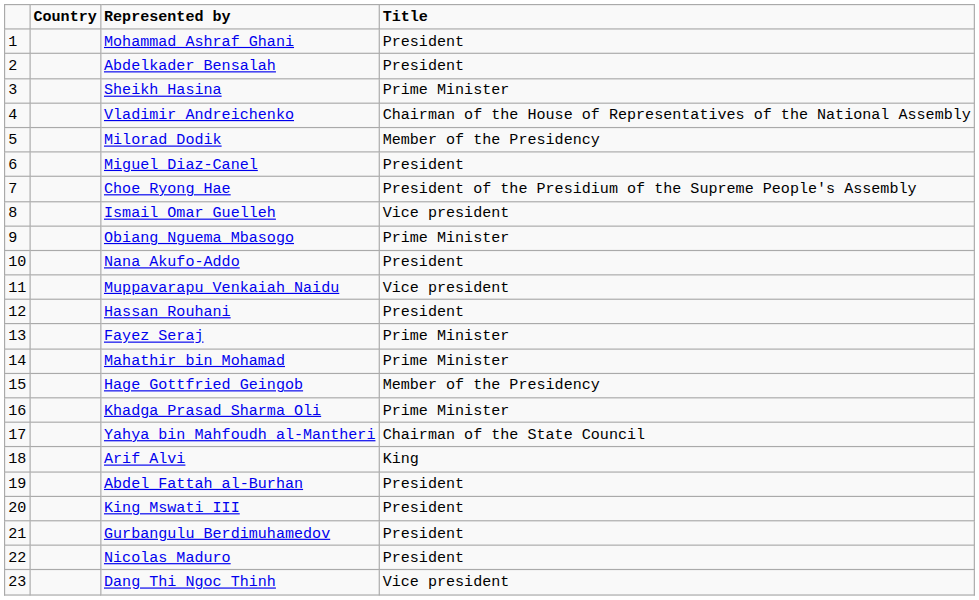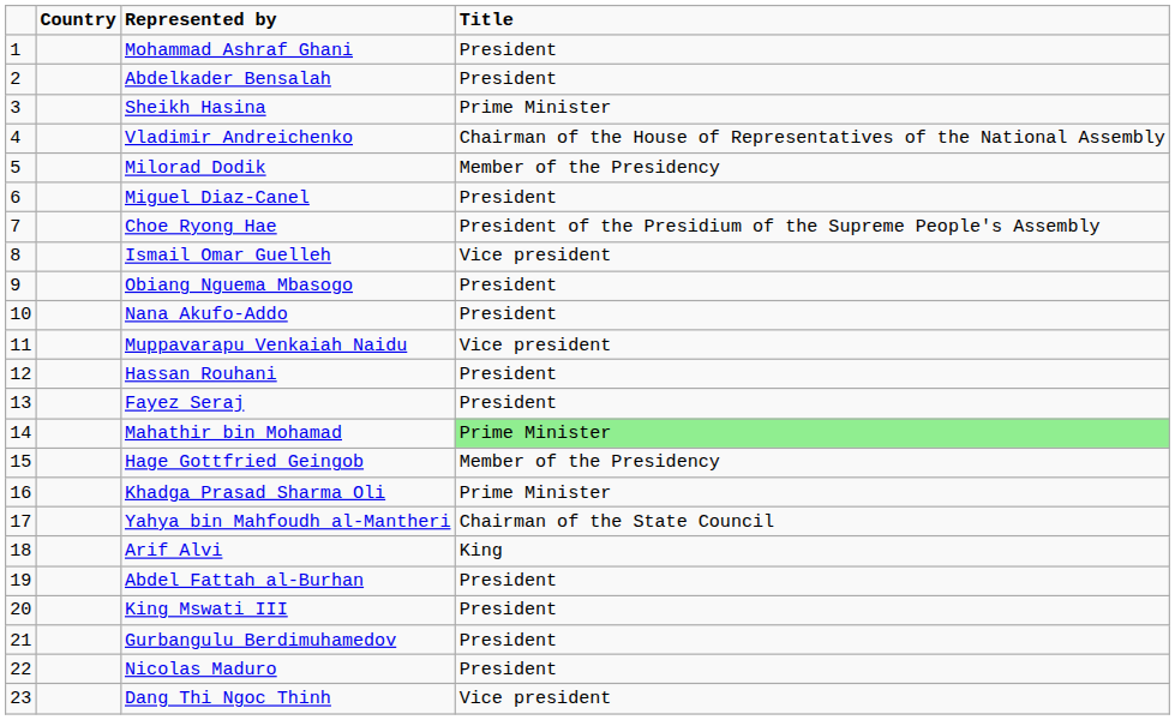Obiang Nguema Mbasogo | Title: Prime Minister -> President
Fayez Seraj | Title: Prime Minister -> President
Mahathir bin Mohamad | Title: no background -> lightgreen background
